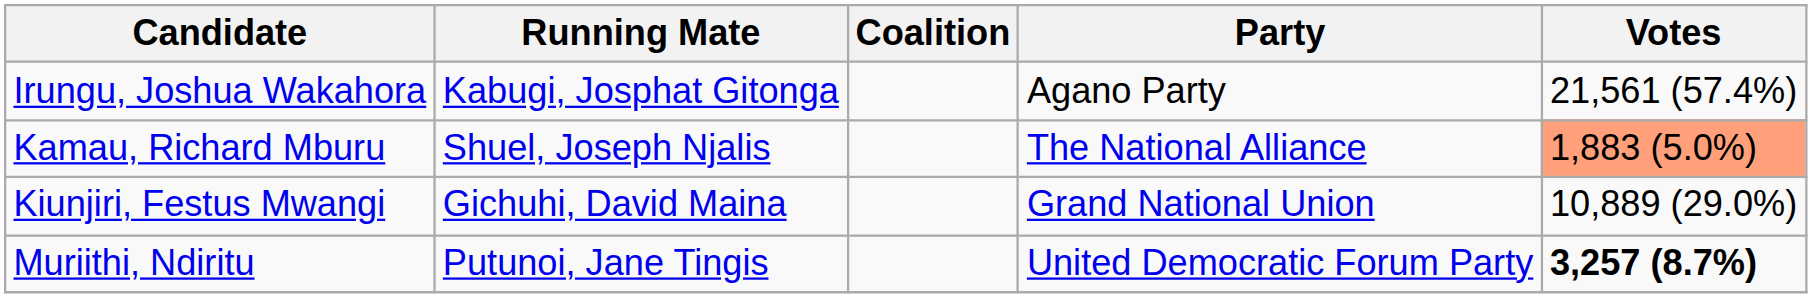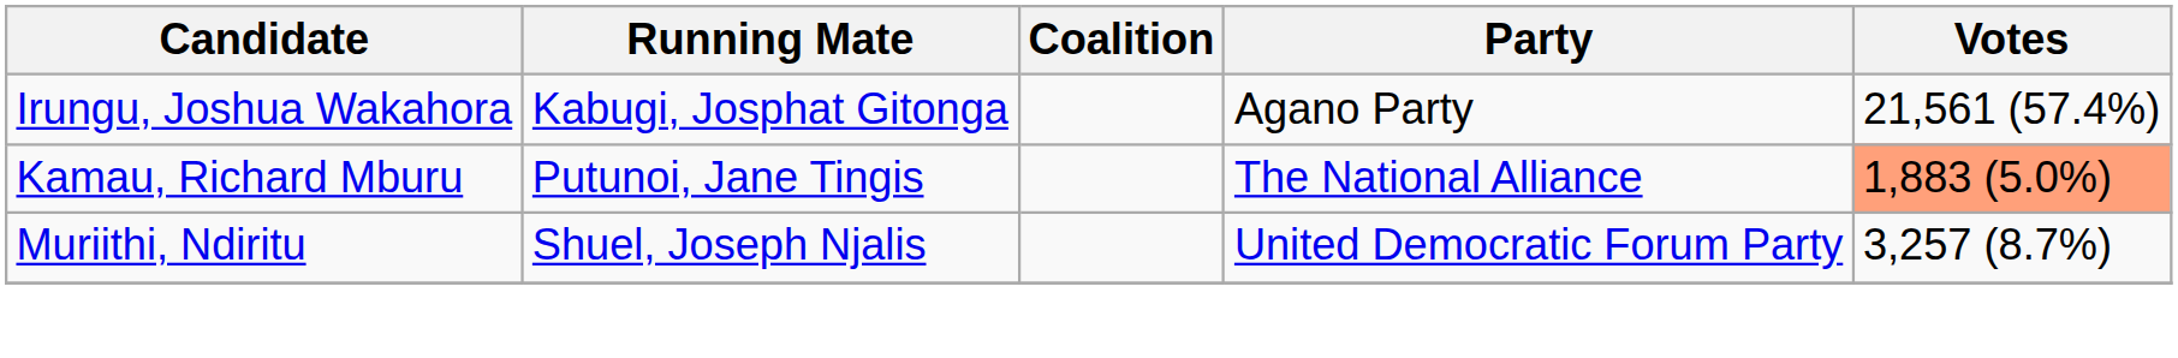Kamau, Richard Mburu | Running Mate: Shuel, Joseph Njalis -> Putunoi, Jane Tingis
- row: Kiunjiri, Festus Mwangi | Gichuhi, David Maina | Grand National Union | 10,889 (29.0%)
Muriithi, Ndiritu | Running Mate: Putunoi, Jane Tingis -> Shuel, Joseph Njalis
Muriithi, Ndiritu | Votes: bold -> normal
